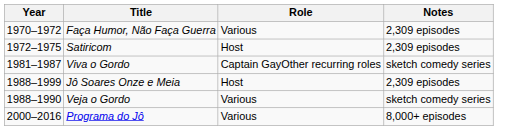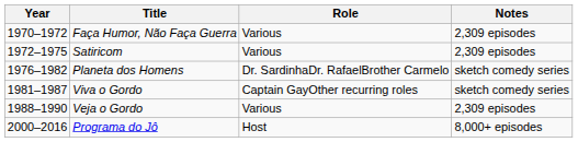Satiricom | Role: Host -> Various
+ row: 1976–1982 | Planeta dos Homens | Dr. SardinhaDr. RafaelBrother Carmelo | sketch comedy series
- row: 1988–1999 | Jô Soares Onze e Meia | Host | 2,309 episodes
Veja o Gordo | Notes: sketch comedy series -> 2,309 episodes
Programa do Jô | Role: Various -> Host
